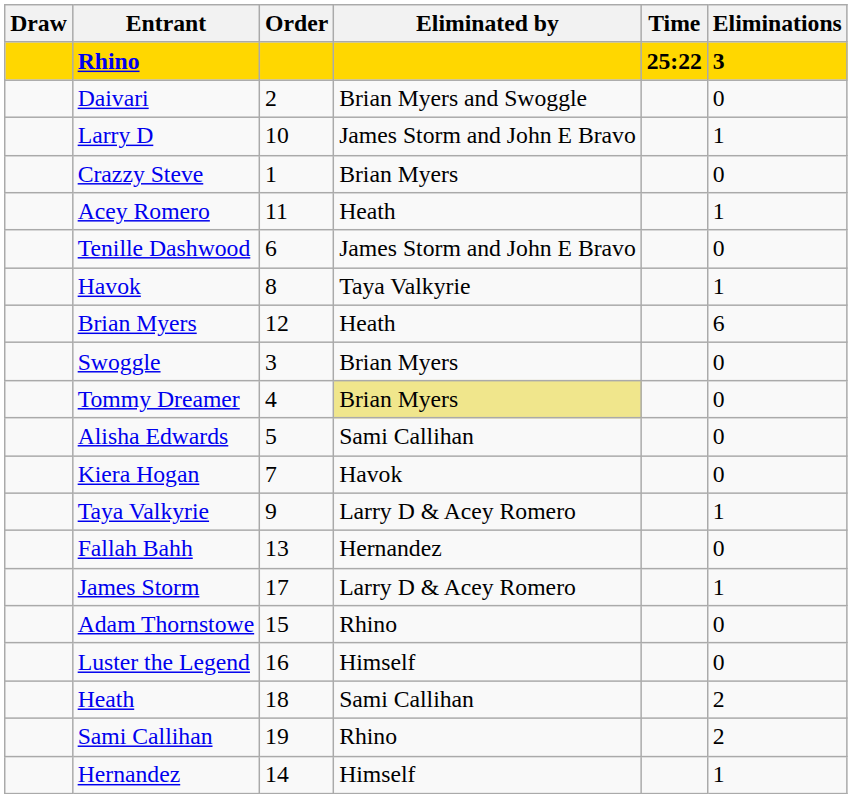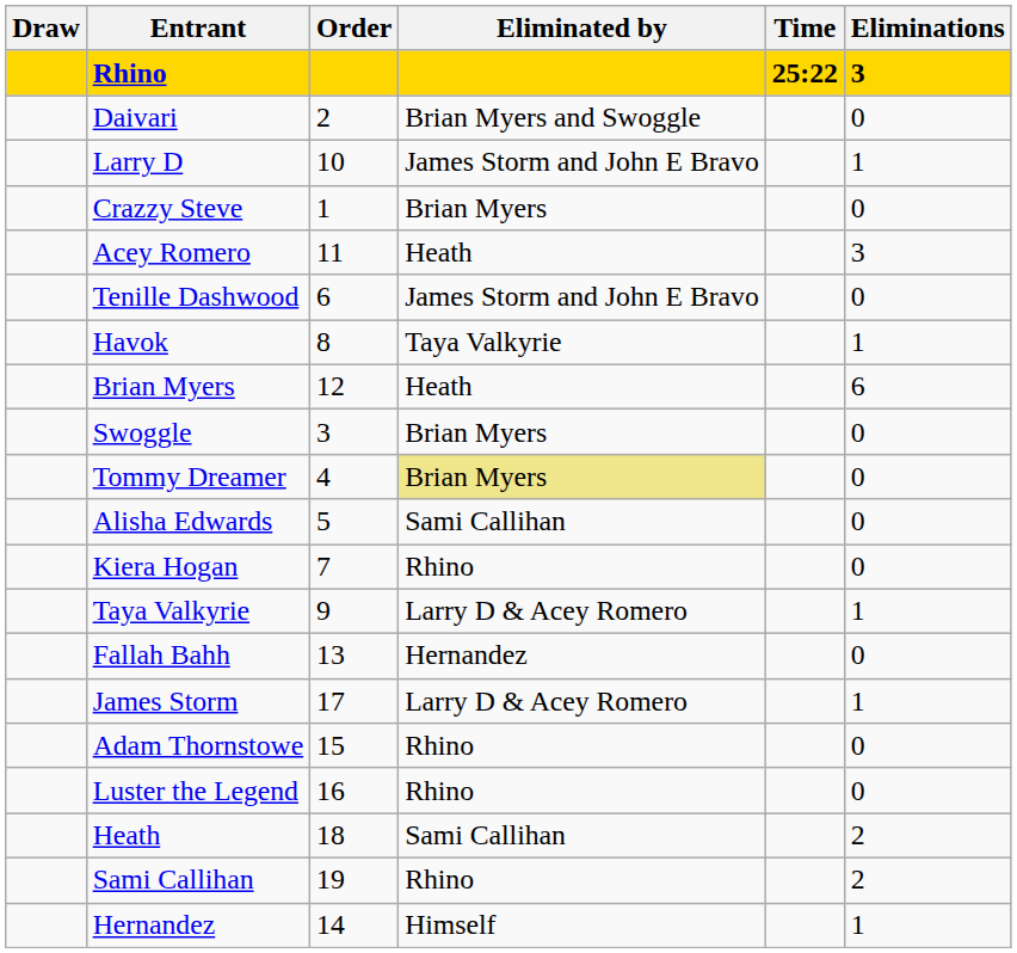Acey Romero | Eliminations: 1 -> 3
Kiera Hogan | Eliminated by: Havok -> Rhino
Luster the Legend | Eliminated by: Himself -> Rhino
